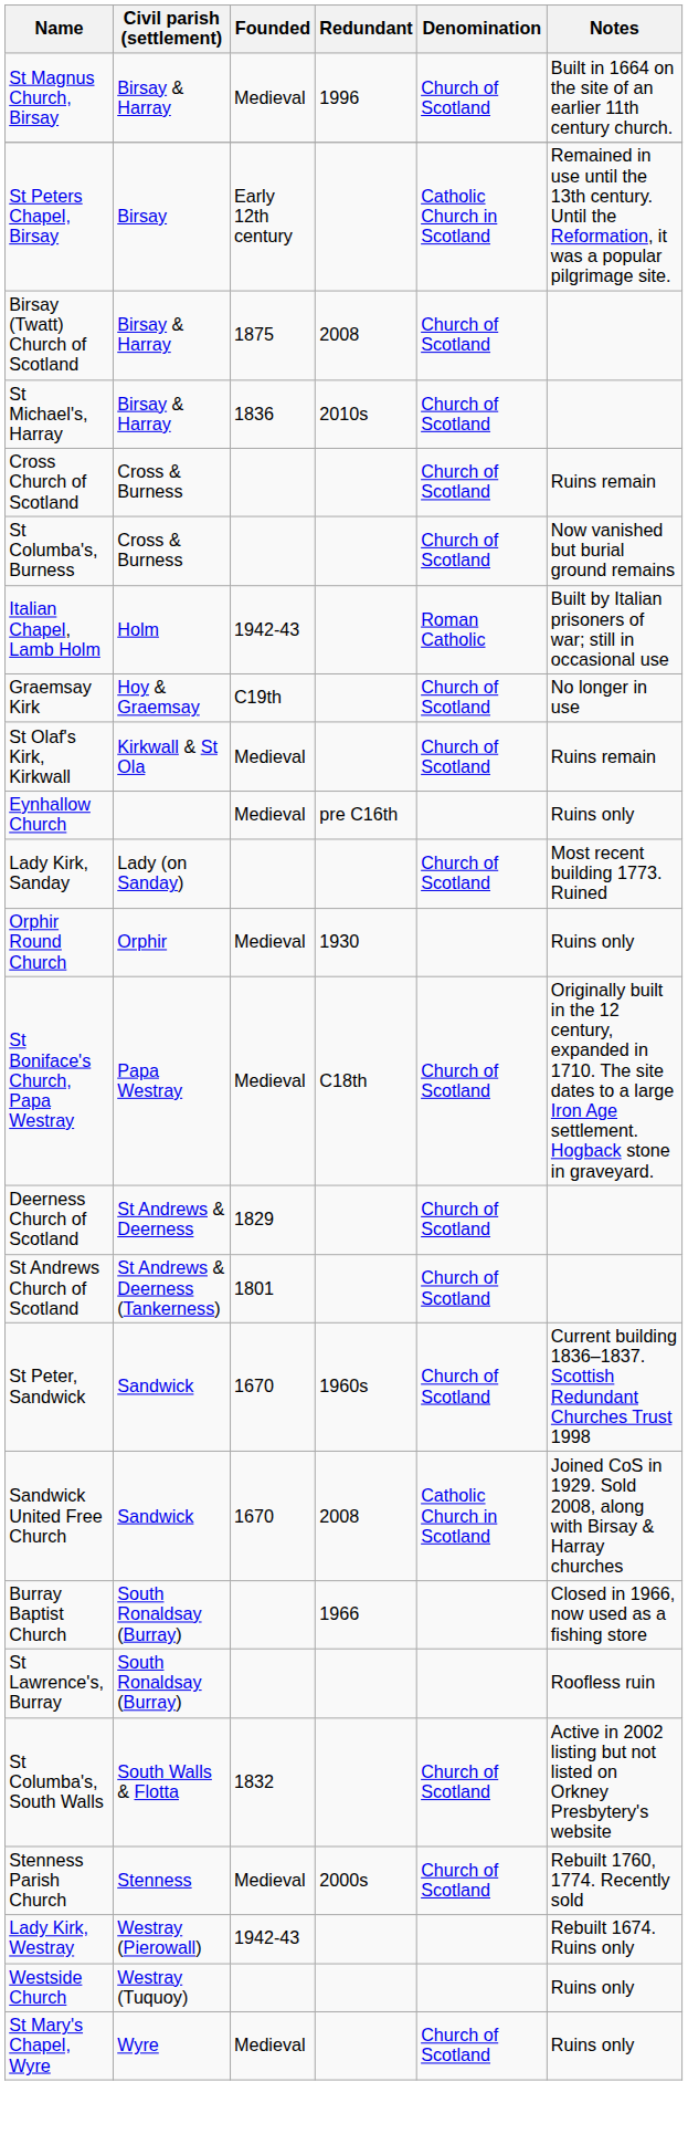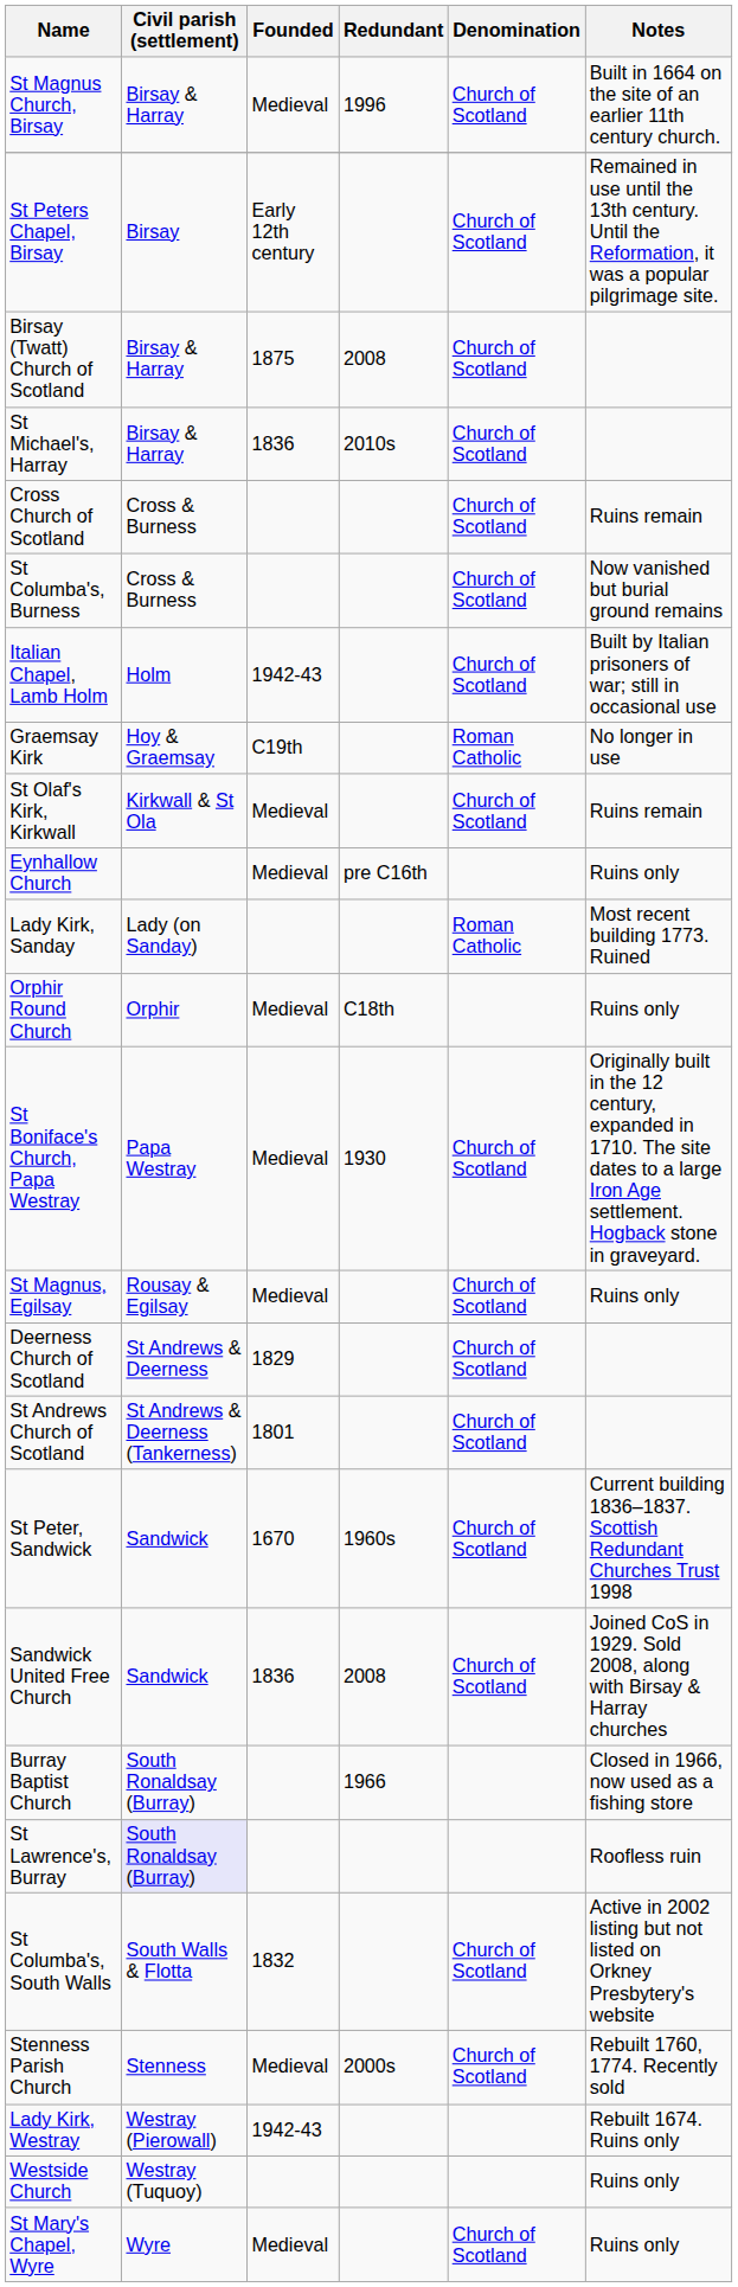St Peters Chapel, Birsay | Denomination: Catholic Church in Scotland -> Church of Scotland
Italian Chapel, Lamb Holm | Denomination: Roman Catholic -> Church of Scotland
Graemsay Kirk | Denomination: Church of Scotland -> Roman Catholic
Lady Kirk, Sanday | Denomination: Church of Scotland -> Roman Catholic
Orphir Round Church | Redundant: 1930 -> C18th
St Boniface's Church, Papa Westray | Redundant: C18th -> 1930
+ row: St Magnus, Egilsay | Rousay & Egilsay | Medieval | Church of Scotland | Ruins only
Sandwick United Free Church | Founded: 1670 -> 1836
Sandwick United Free Church | Denomination: Catholic Church in Scotland -> Church of Scotland
St Lawrence's, Burray | Civil parish (settlement): no background -> lavender background
